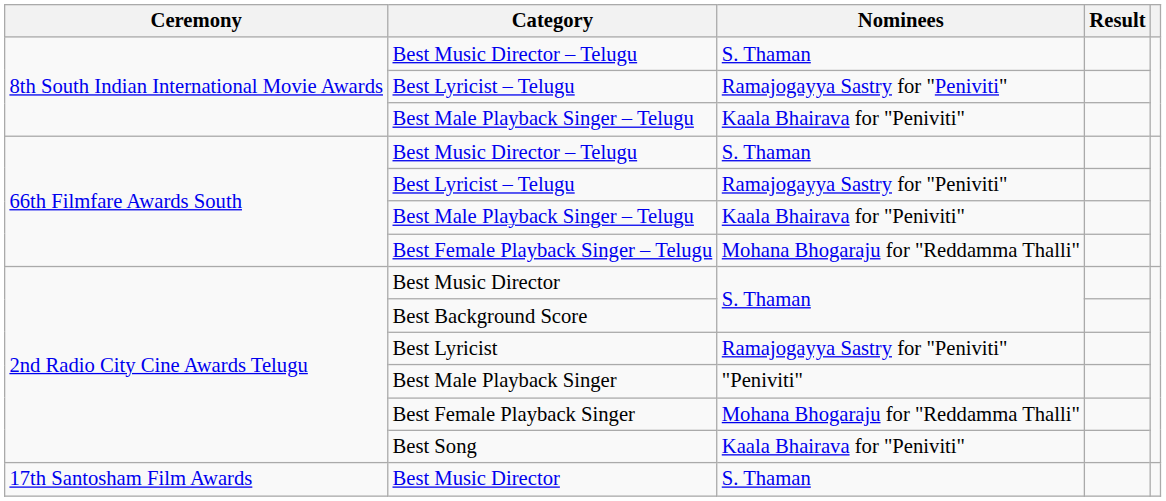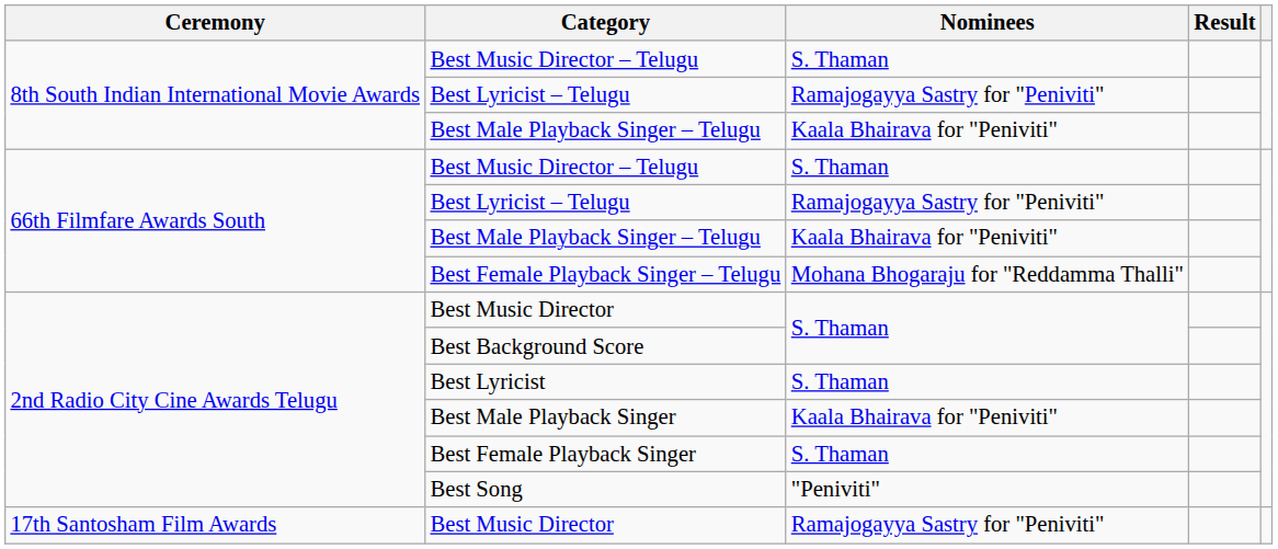Best Lyricist | Nominees: Ramajogayya Sastry for "Peniviti" -> S. Thaman
Best Male Playback Singer | Nominees: "Peniviti" -> Kaala Bhairava for "Peniviti"
Best Female Playback Singer | Nominees: Mohana Bhogaraju for "Reddamma Thalli" -> S. Thaman
Best Song | Nominees: Kaala Bhairava for "Peniviti" -> "Peniviti"
17th Santosham Film Awards / Best Music Director | Nominees: S. Thaman -> Ramajogayya Sastry for "Peniviti"
